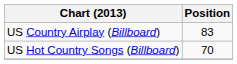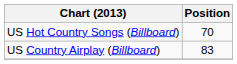rows swapped: US Country Airplay (Billboard) <-> US Hot Country Songs (Billboard)
